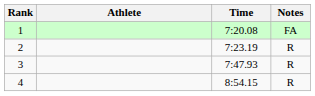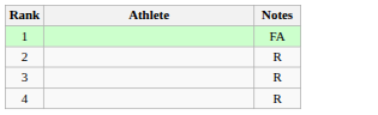- column: Time | 7:20.08 | 7:23.19 | 7:47.93 | 8:54.15
